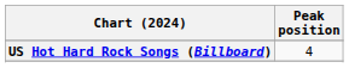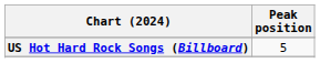US Hot Hard Rock Songs (Billboard) | Peak position: 4 -> 5
